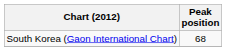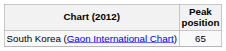South Korea (Gaon International Chart) | Peak position: 68 -> 65
